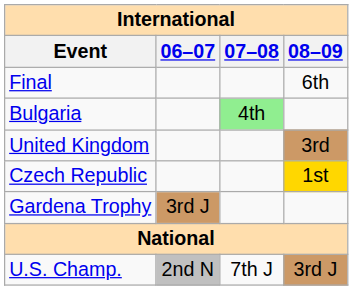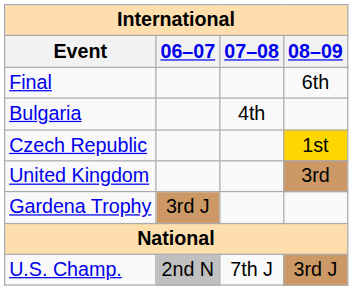Bulgaria | 07–08: lightgreen background -> no background
rows swapped: Czech Republic <-> United Kingdom
